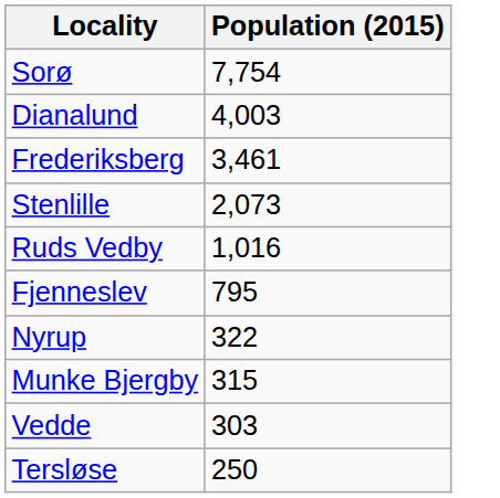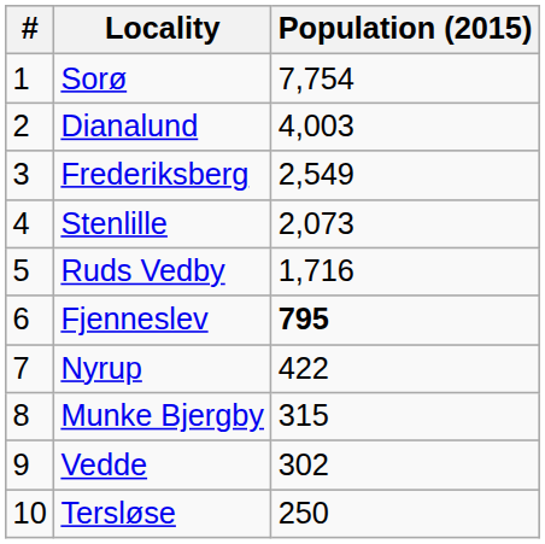+ column: # | 1 | 2 | 3 | 4 | 5 | 6 | 7 | 8 | 9 | 10
Frederiksberg | Population (2015): 3,461 -> 2,549
Ruds Vedby | Population (2015): 1,016 -> 1,716
Fjenneslev | Population (2015): normal -> bold
Nyrup | Population (2015): 322 -> 422
Vedde | Population (2015): 303 -> 302
